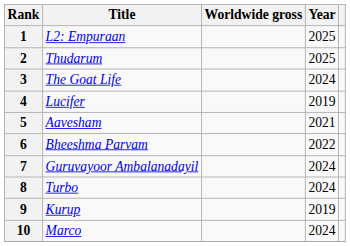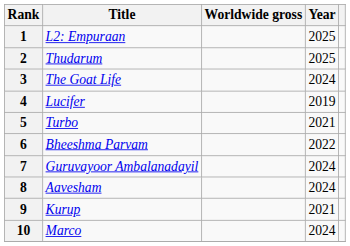5 | Title: Aavesham -> Turbo
8 | Title: Turbo -> Aavesham
9 | Year: 2019 -> 2021
